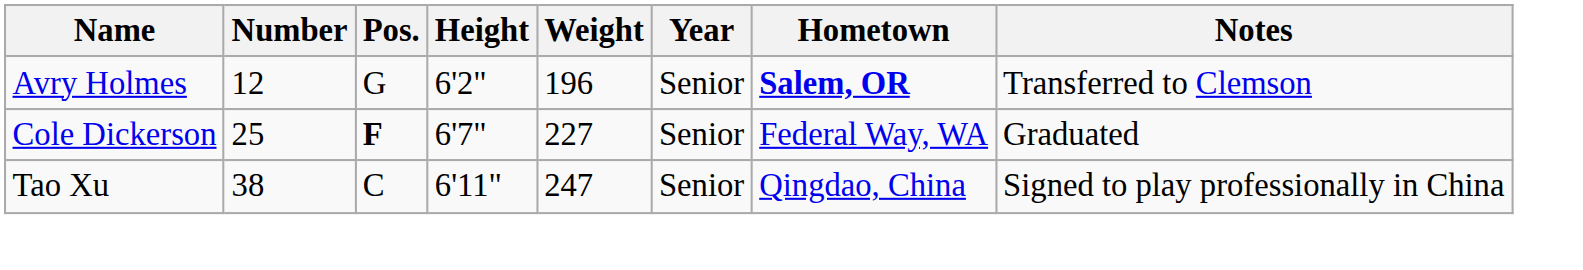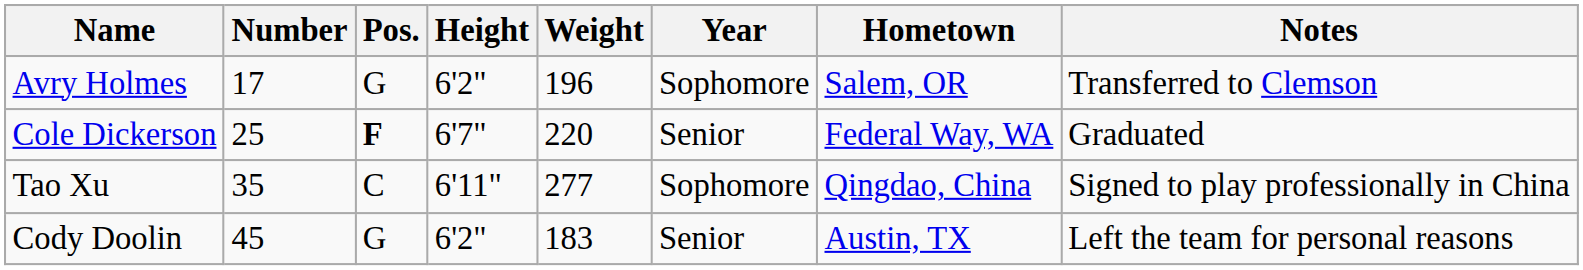Avry Holmes | Number: 12 -> 17
Avry Holmes | Year: Senior -> Sophomore
Avry Holmes | Hometown: bold -> normal
Cole Dickerson | Weight: 227 -> 220
Tao Xu | Number: 38 -> 35
Tao Xu | Weight: 247 -> 277
Tao Xu | Year: Senior -> Sophomore
+ row: Cody Doolin | 45 | G | 6'2" | 183 | Senior | Austin, TX | Left the team for personal reasons
